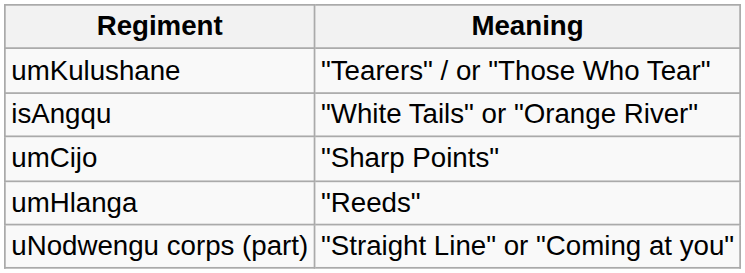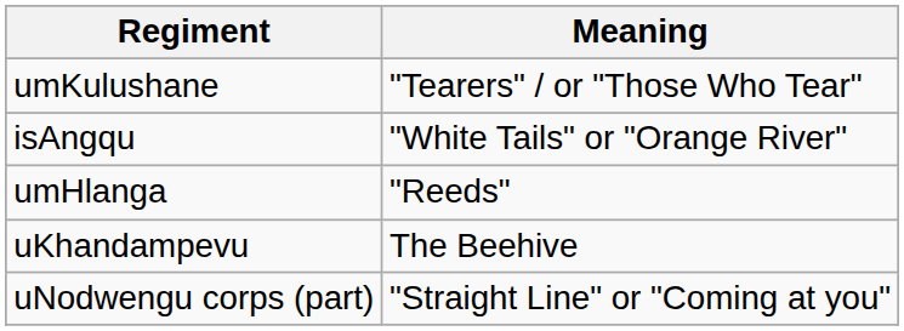- row: umCijo | "Sharp Points"
+ row: uKhandampevu | The Beehive
